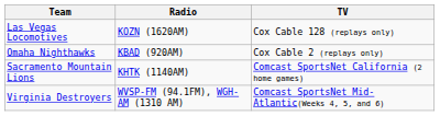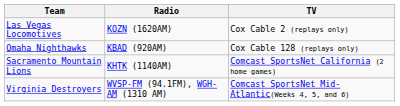Las Vegas Locomotives | TV: Cox Cable 128 (replays only) -> Cox Cable 2 (replays only)
Omaha Nighthawks | TV: Cox Cable 2 (replays only) -> Cox Cable 128 (replays only)
